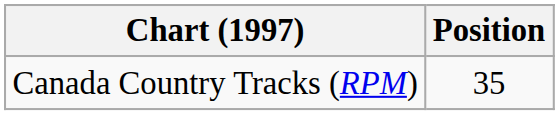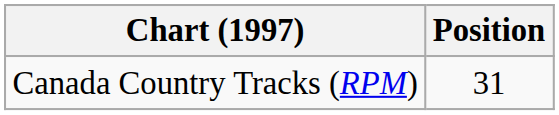Canada Country Tracks (RPM) | Position: 35 -> 31
